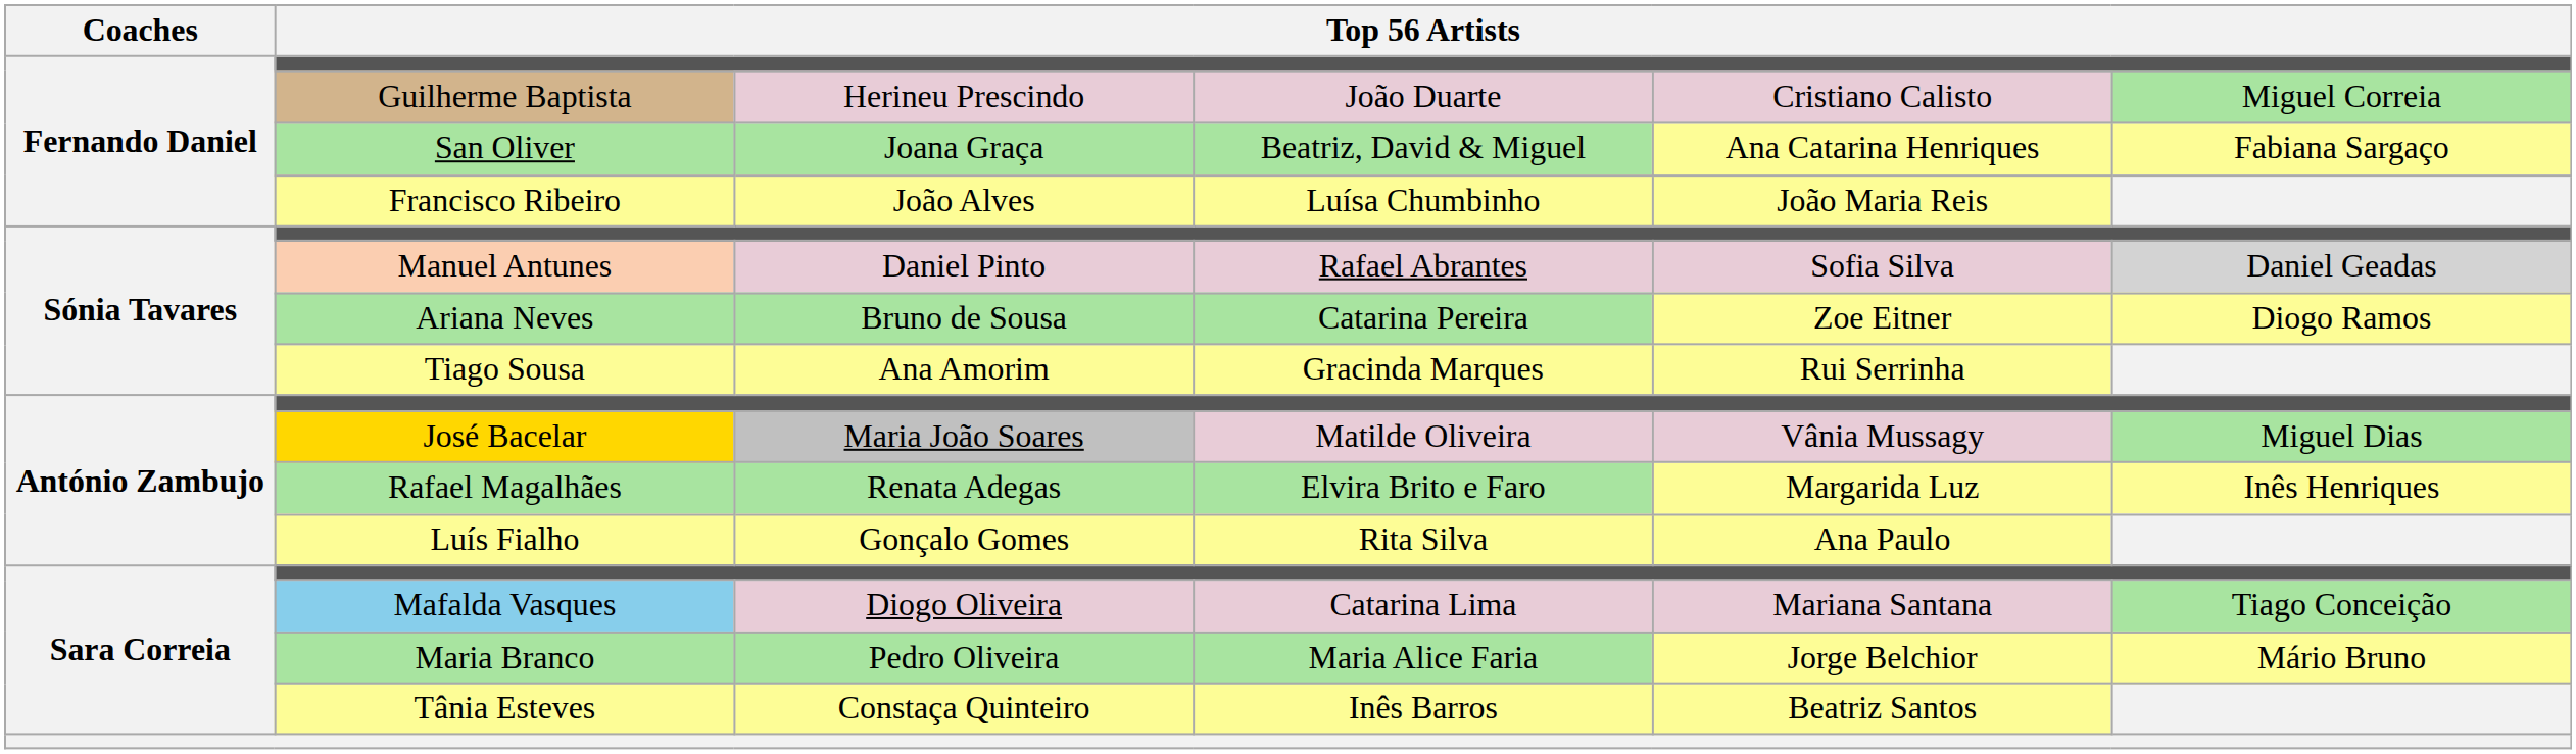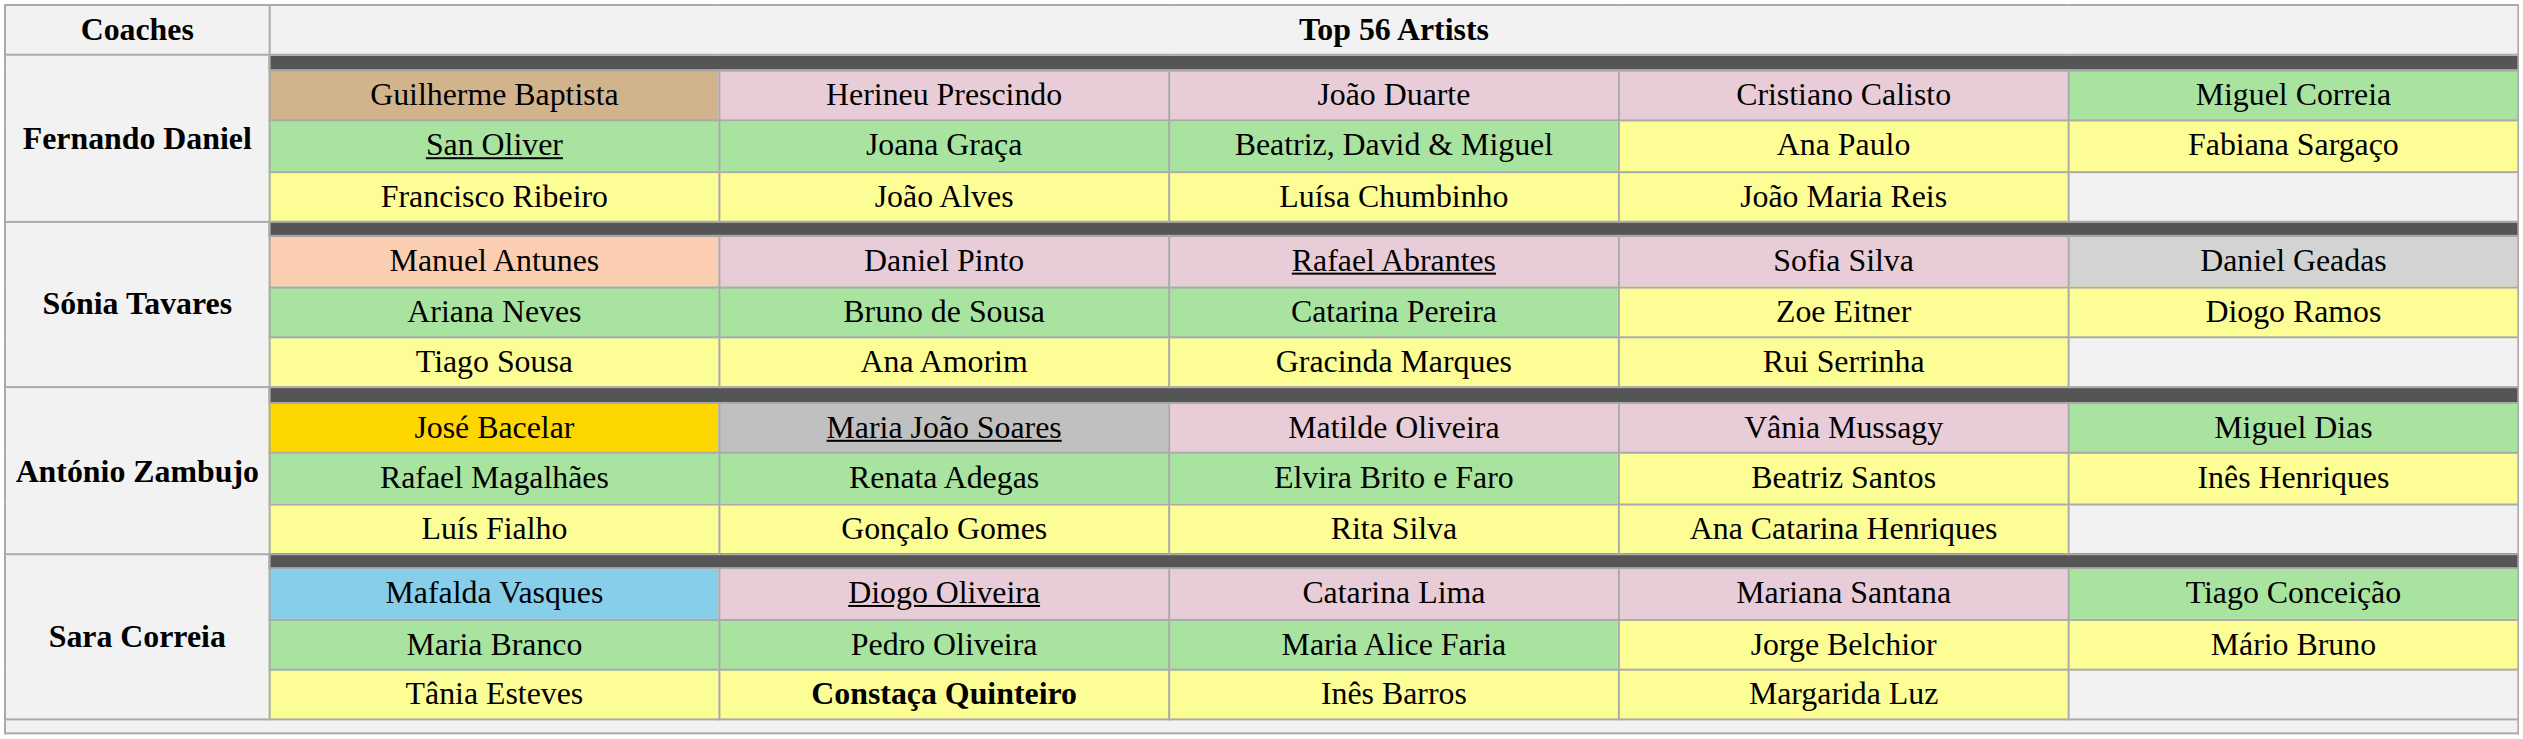San Oliver | column 5: Ana Catarina Henriques -> Ana Paulo
Rafael Magalhães | column 5: Margarida Luz -> Beatriz Santos
Luís Fialho | column 5: Ana Paulo -> Ana Catarina Henriques
Tânia Esteves | column 3: normal -> bold
Tânia Esteves | column 5: Beatriz Santos -> Margarida Luz
